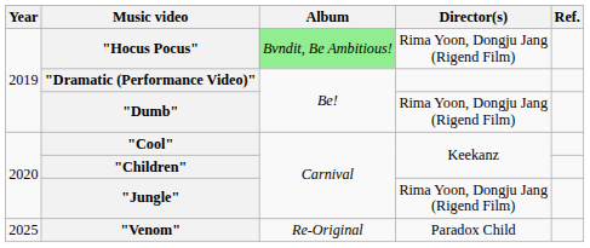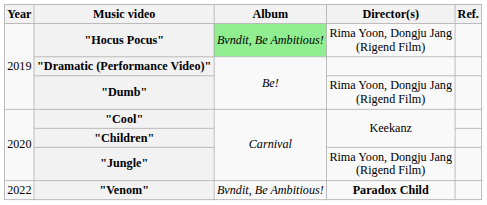"Venom" | Year: 2025 -> 2022
"Venom" | Album: Re-Original -> Bvndit, Be Ambitious!
"Venom" | Director(s): normal -> bold
